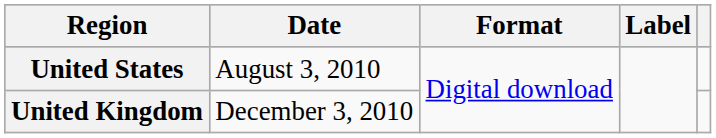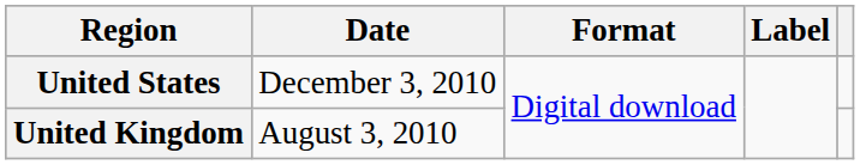United States | Date: August 3, 2010 -> December 3, 2010
United Kingdom | Date: December 3, 2010 -> August 3, 2010
